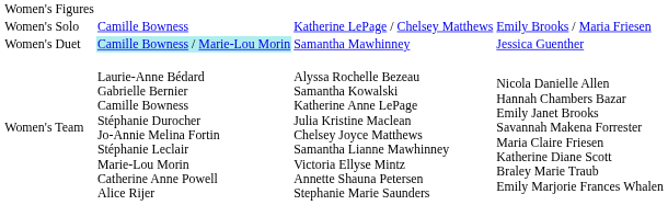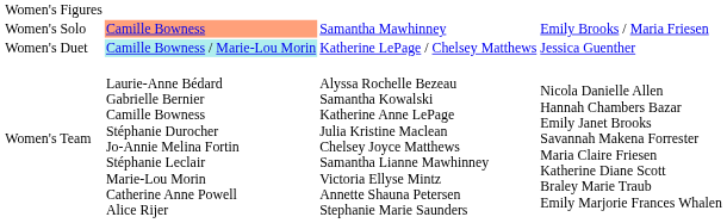Women's Solo | column 2: no background -> lightsalmon background
Women's Solo | column 3: Katherine LePage / Chelsey Matthews -> Samantha Mawhinney
Women's Duet | column 3: Samantha Mawhinney -> Katherine LePage / Chelsey Matthews
